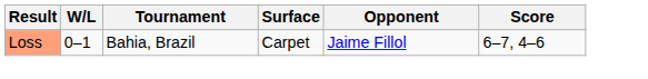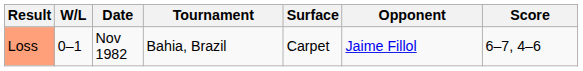+ column: Date | Nov 1982
